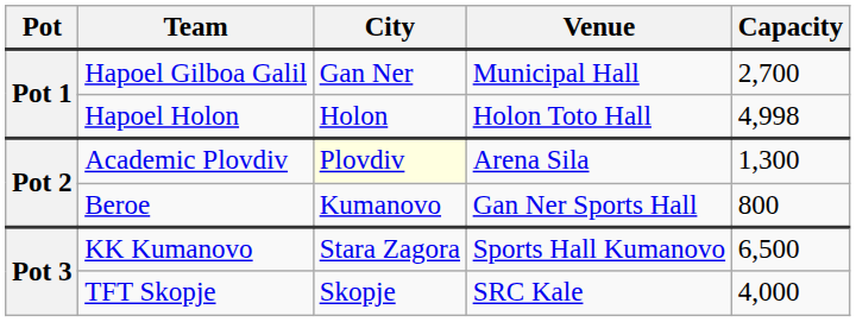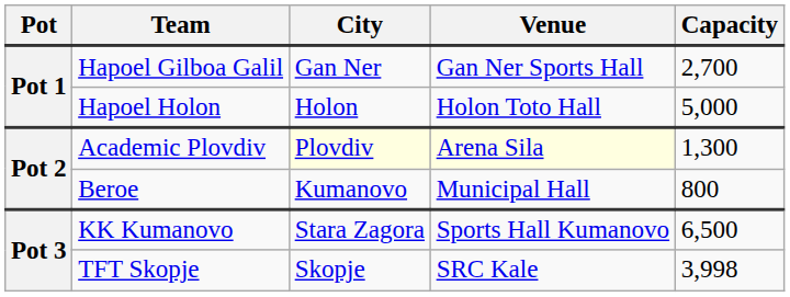Hapoel Gilboa Galil | Venue: Municipal Hall -> Gan Ner Sports Hall
Hapoel Holon | Capacity: 4,998 -> 5,000
Academic Plovdiv | Venue: no background -> lightyellow background
Beroe | Venue: Gan Ner Sports Hall -> Municipal Hall
TFT Skopje | Capacity: 4,000 -> 3,998
